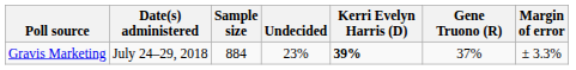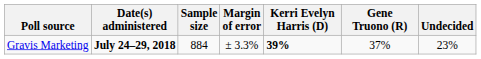columns swapped: Margin of error <-> Undecided
Gravis Marketing | Date(s) administered: normal -> bold
